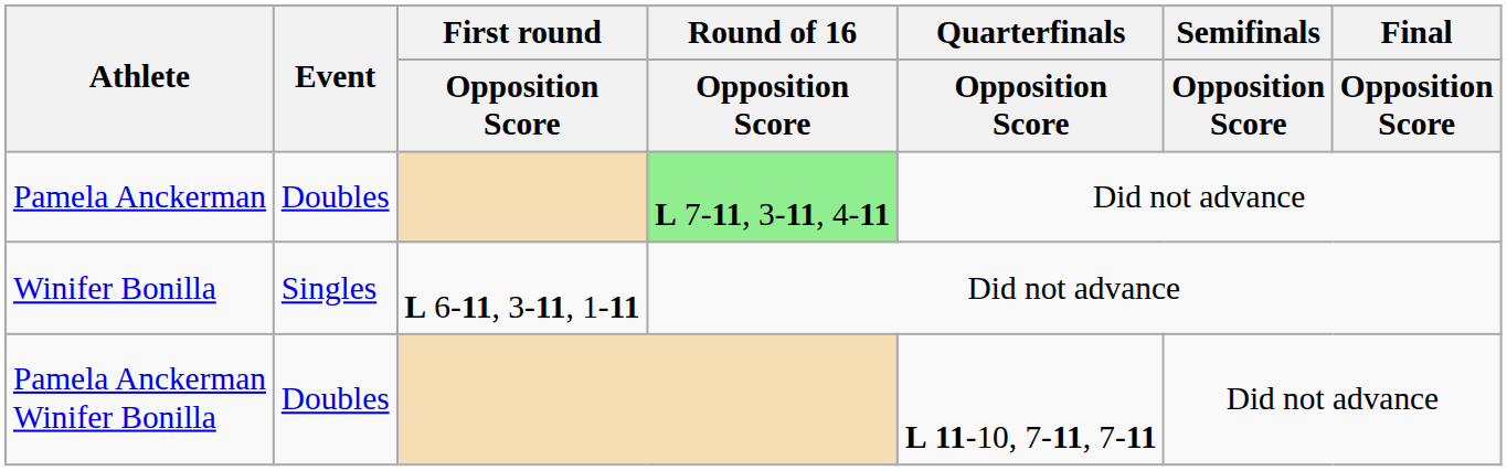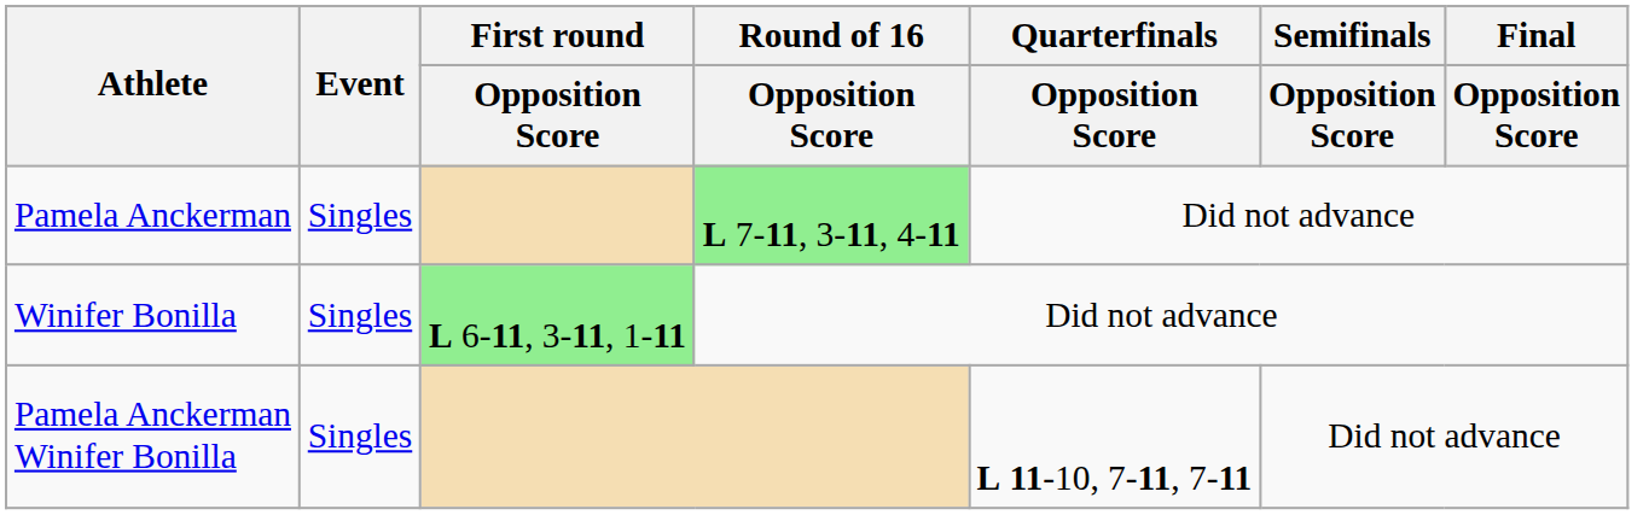Pamela Anckerman | Event: Doubles -> Singles
Winifer Bonilla | First round / Opposition Score: no background -> lightgreen background
Pamela Anckerman Winifer Bonilla | Event: Doubles -> Singles
